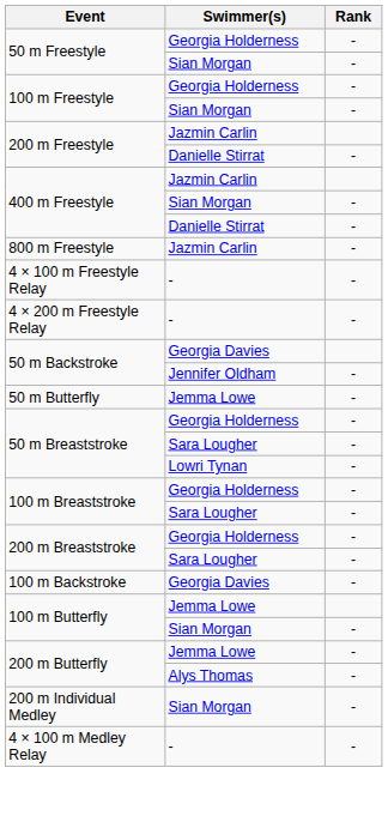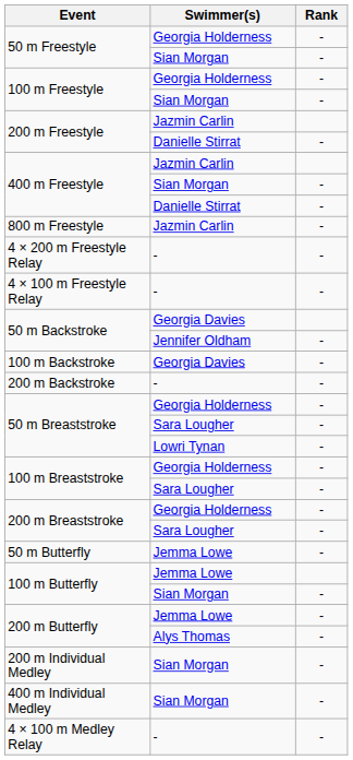rows swapped: 4 × 100 m Freestyle Relay <-> 4 × 200 m Freestyle Relay
rows swapped: 100 m Backstroke <-> 50 m Butterfly
+ row: 200 m Backstroke | - | -
+ row: 400 m Individual Medley | Sian Morgan | -
